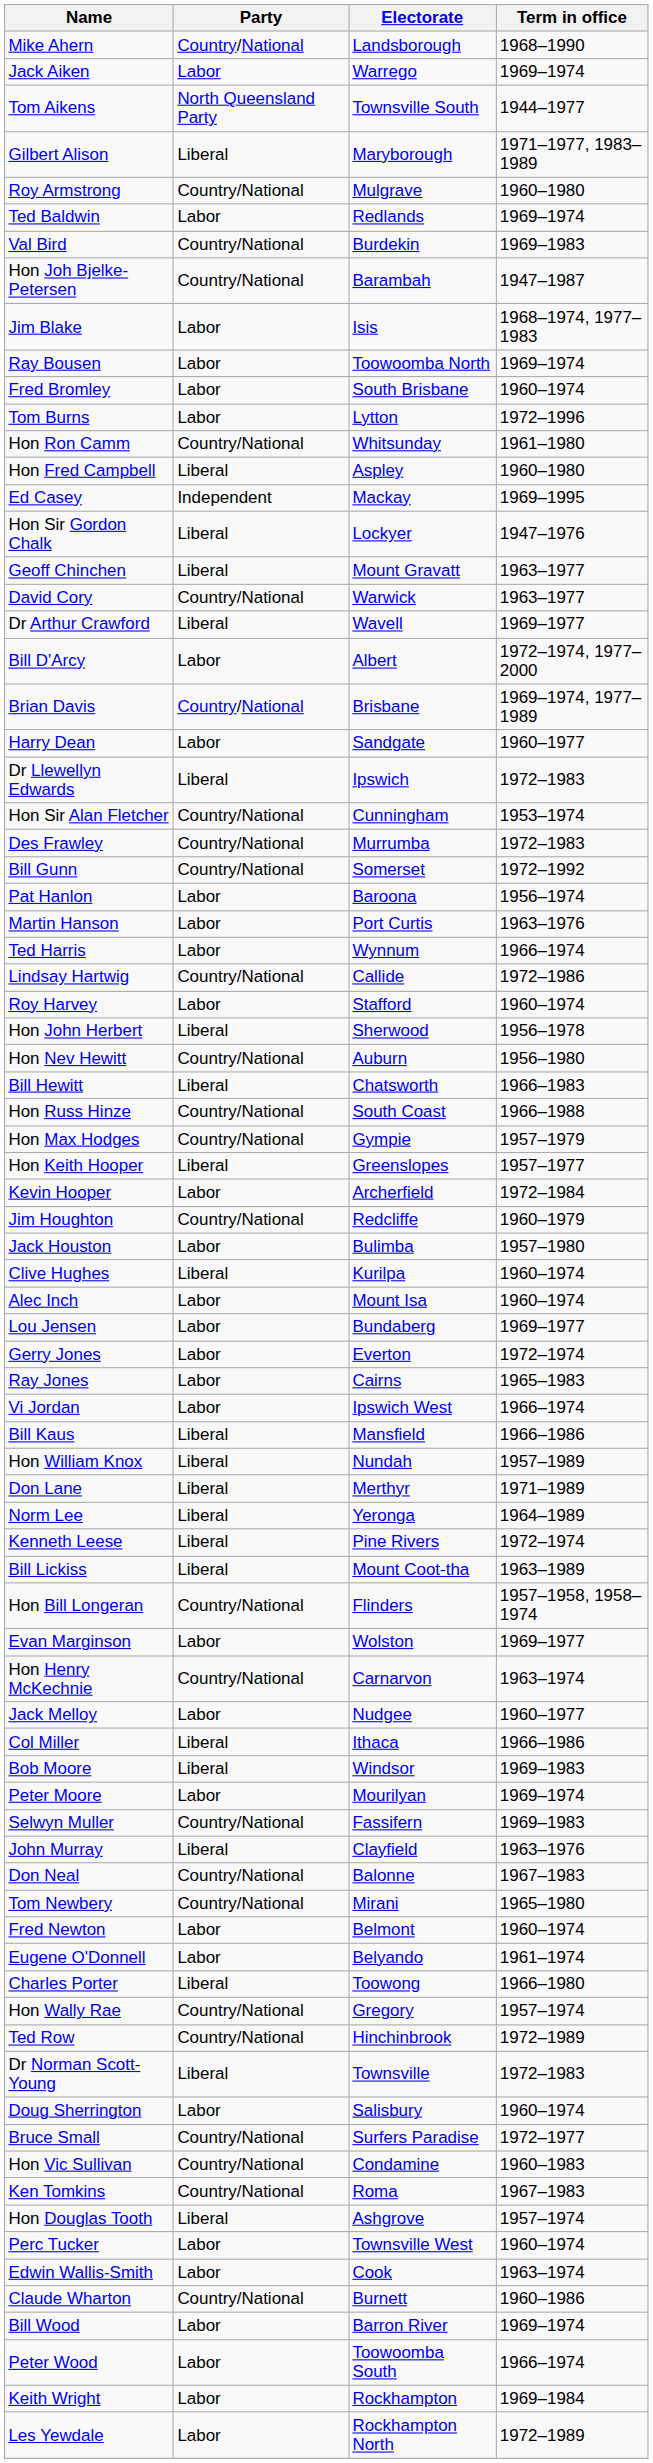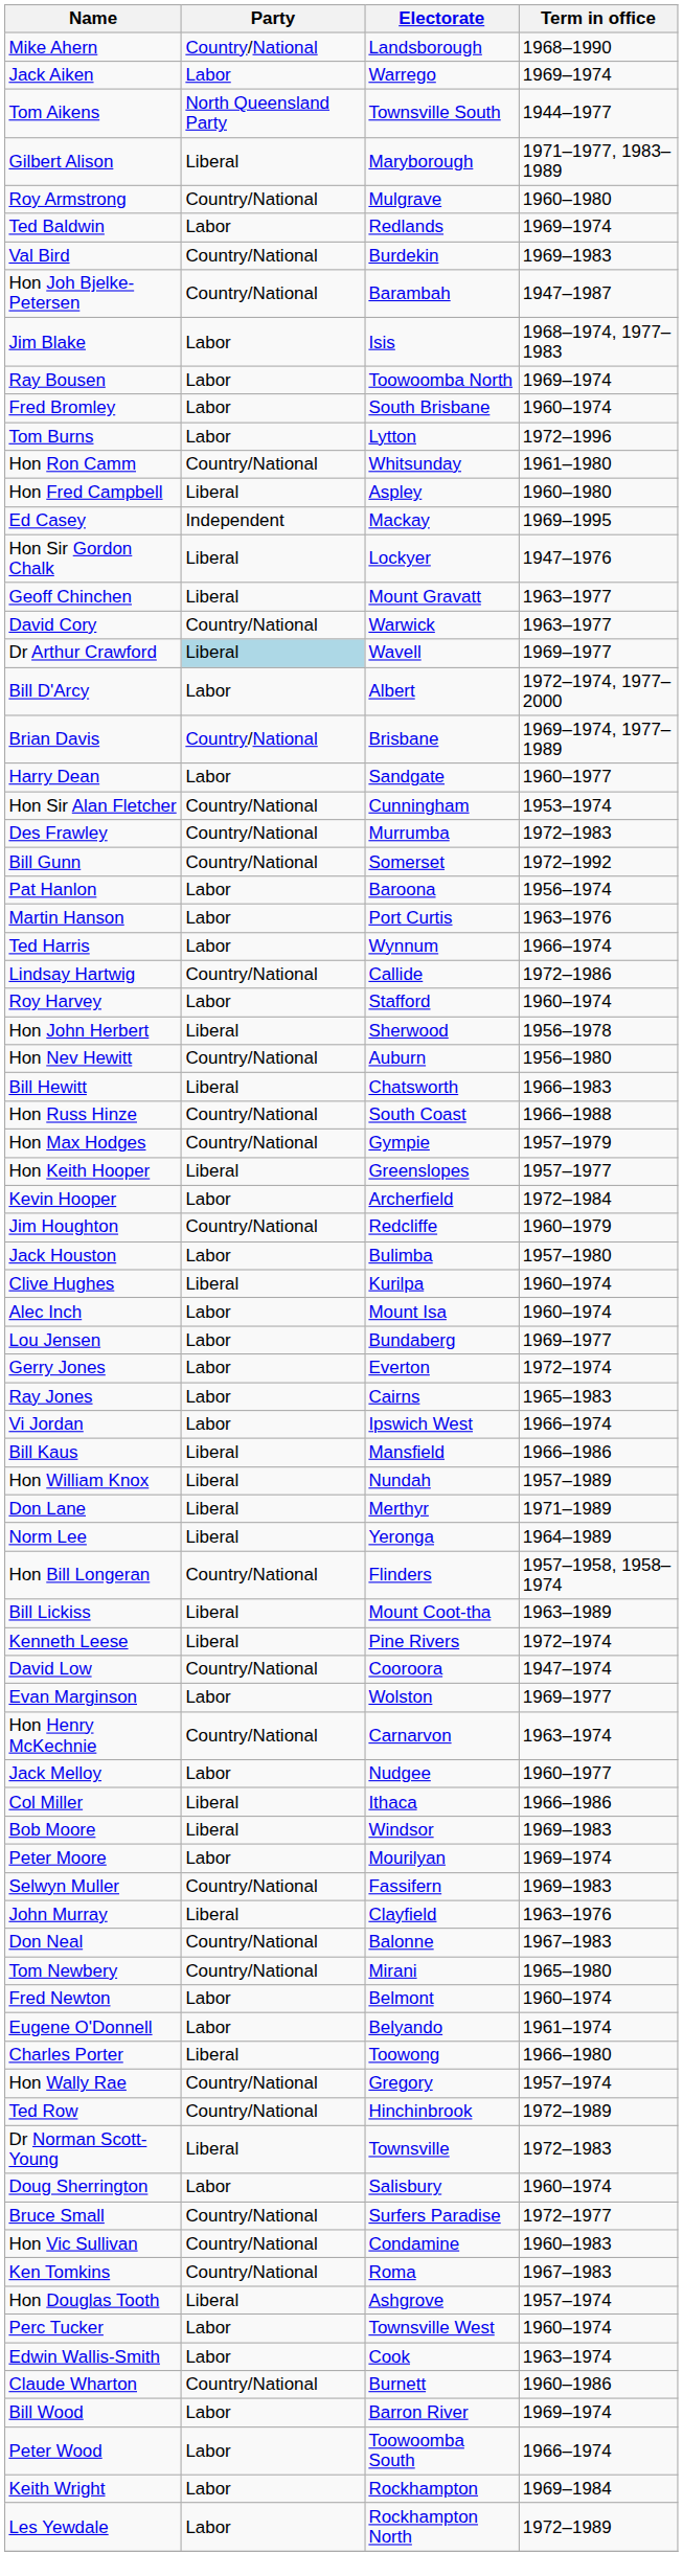Dr Arthur Crawford | Party: no background -> lightblue background
- row: Dr Llewellyn Edwards | Liberal | Ipswich | 1972–1983
rows swapped: Kenneth Leese <-> Hon Bill Longeran
+ row: David Low | Country/National | Cooroora | 1947–1974
